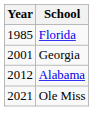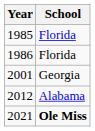+ row: 1986 | Florida
2021 | School: normal -> bold
